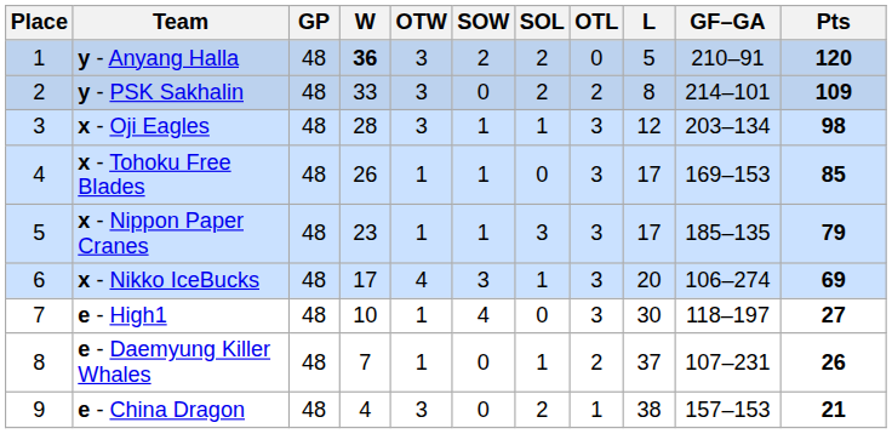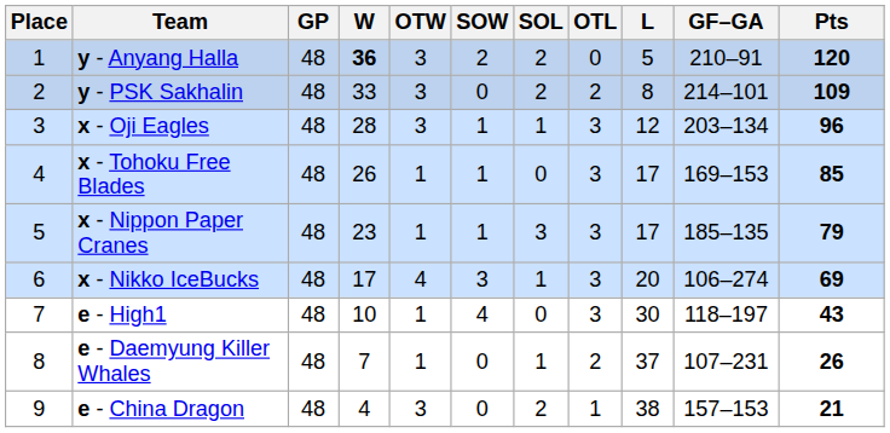x - Oji Eagles | Pts: 98 -> 96
e - High1 | Pts: 27 -> 43
